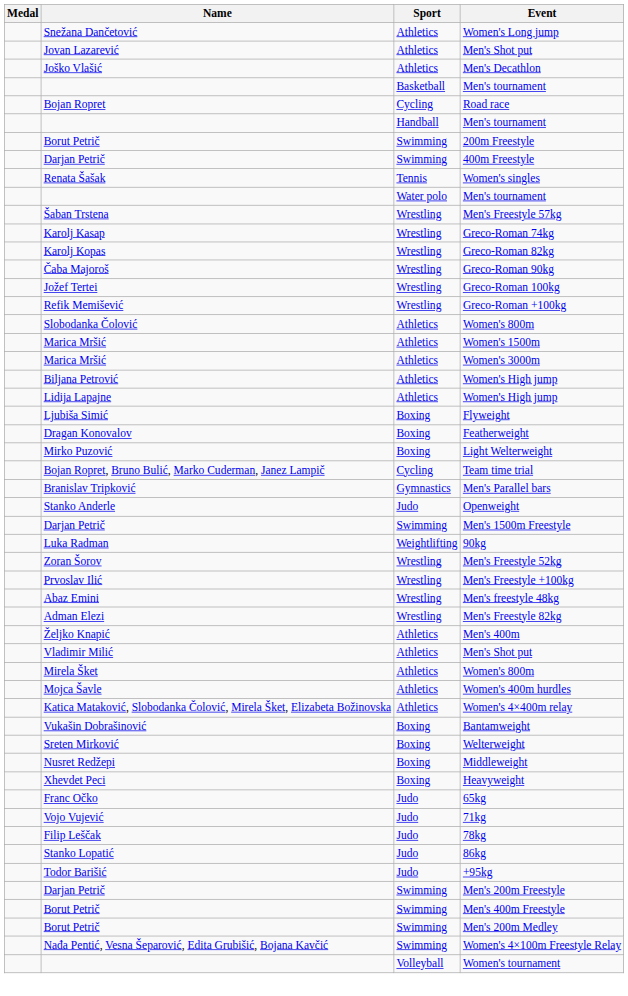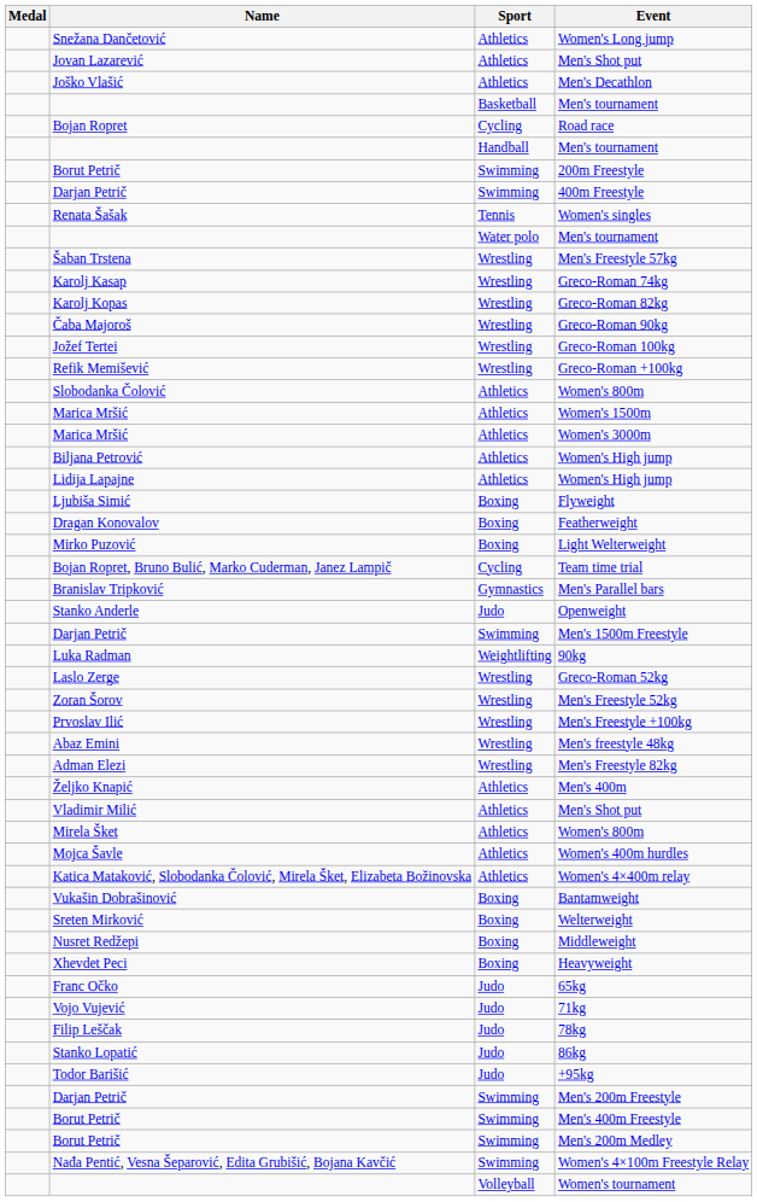+ row: Laslo Zerge | Wrestling | Greco-Roman 52kg
